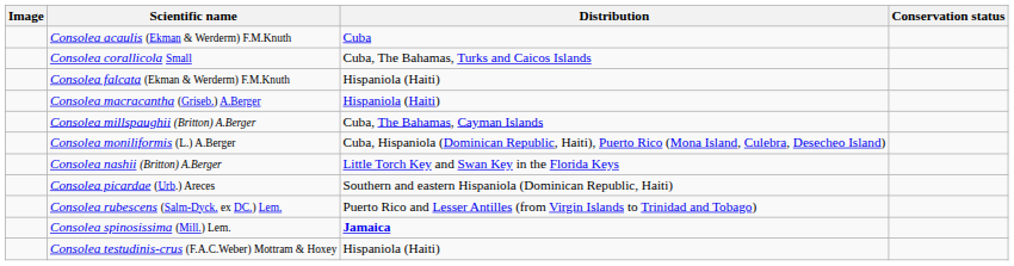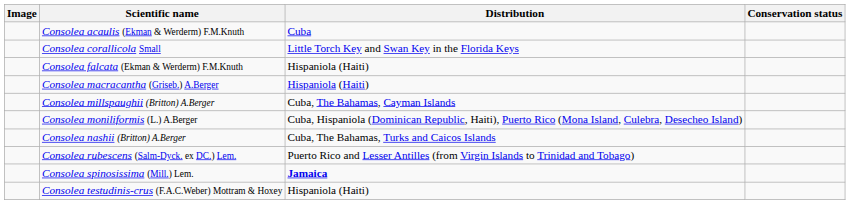Consolea corallicola Small | Distribution: Cuba, The Bahamas, Turks and Caicos Islands -> Little Torch Key and Swan Key in the Florida Keys
Consolea nashii (Britton) A.Berger | Distribution: Little Torch Key and Swan Key in the Florida Keys -> Cuba, The Bahamas, Turks and Caicos Islands
- row: Consolea picardae (Urb.) Areces | Southern and eastern Hispaniola (Dominican Republic, Haiti)
